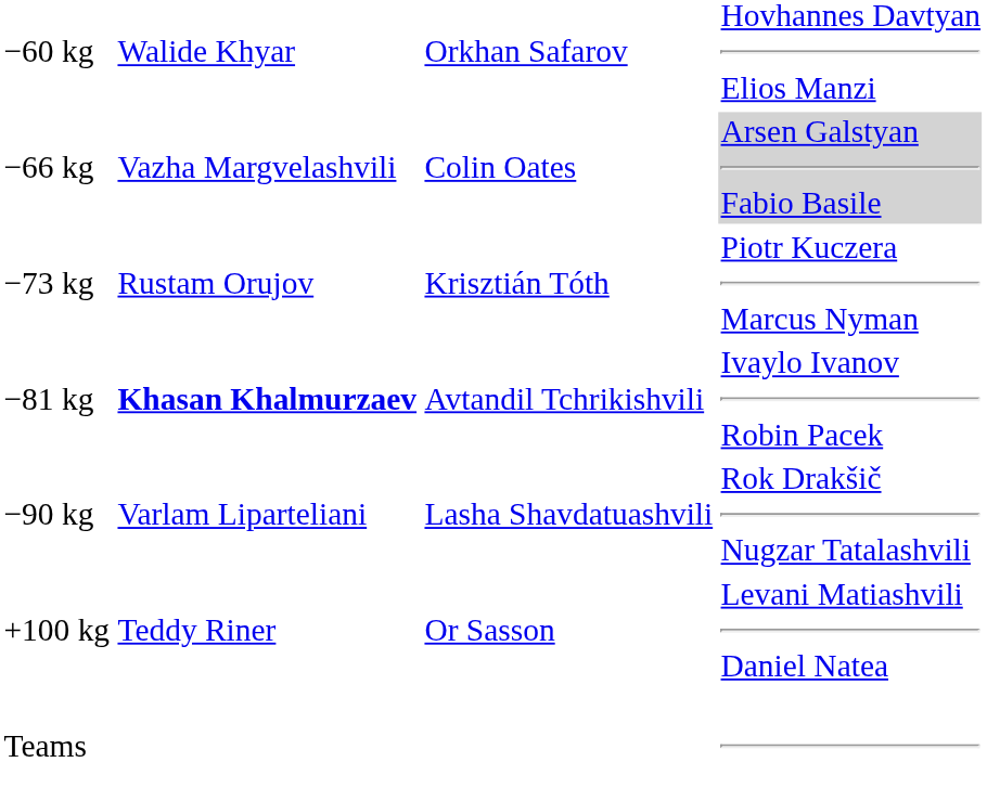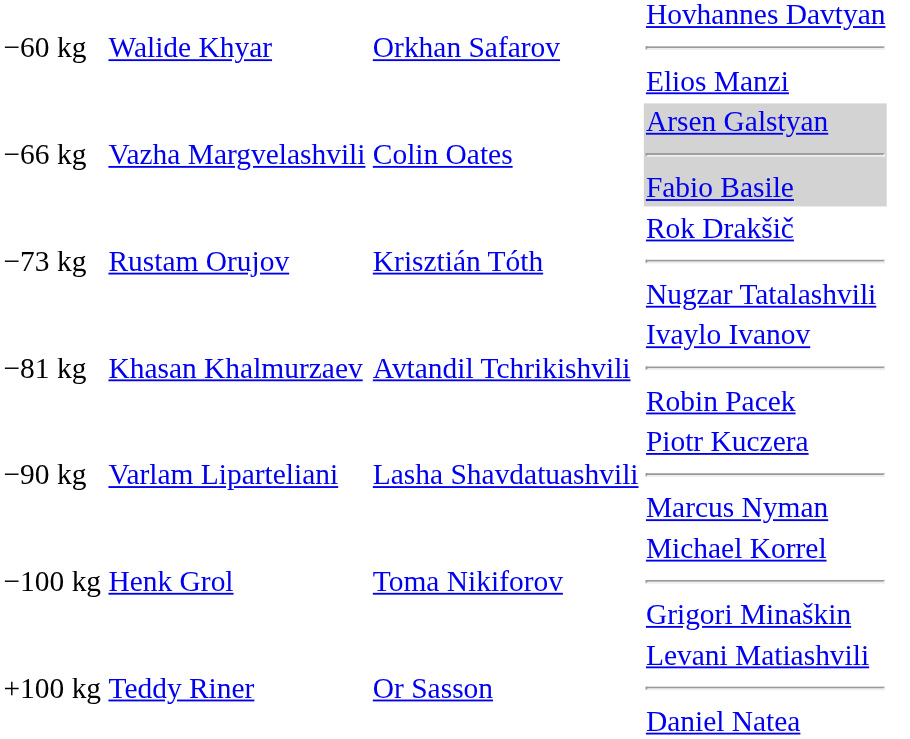−73 kg | column 4: Piotr Kuczera Marcus Nyman -> Rok Drakšič Nugzar Tatalashvili
−81 kg | column 2: bold -> normal
−90 kg | column 4: Rok Drakšič Nugzar Tatalashvili -> Piotr Kuczera Marcus Nyman
+ row: −100 kg | Henk Grol | Toma Nikiforov | Michael Korrel Grigori Minaškin
- row: Teams
